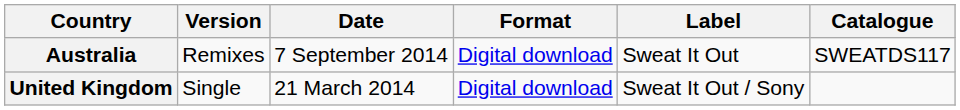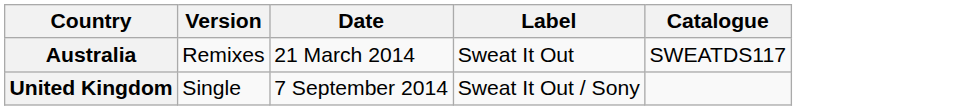- column: Format | Digital download | Digital download
Australia | Date: 7 September 2014 -> 21 March 2014
United Kingdom | Date: 21 March 2014 -> 7 September 2014
